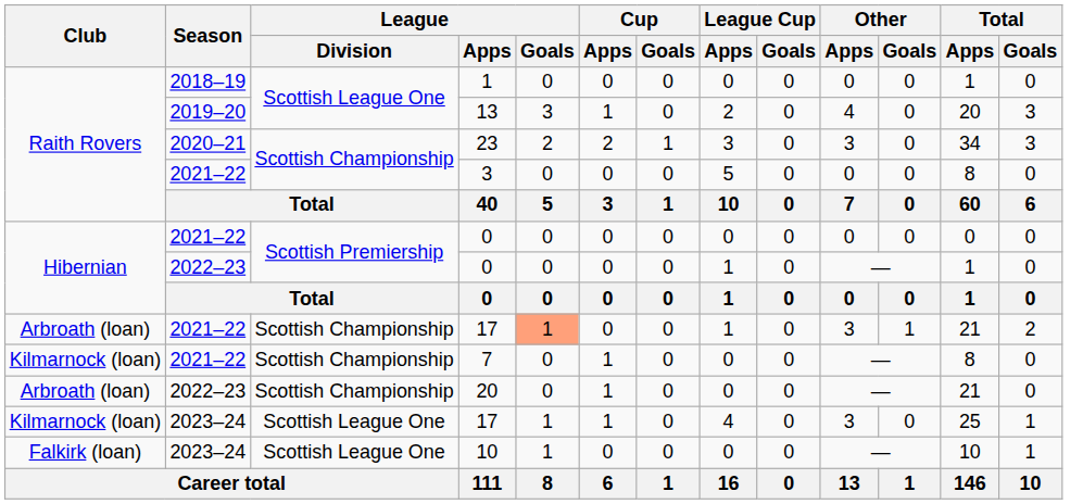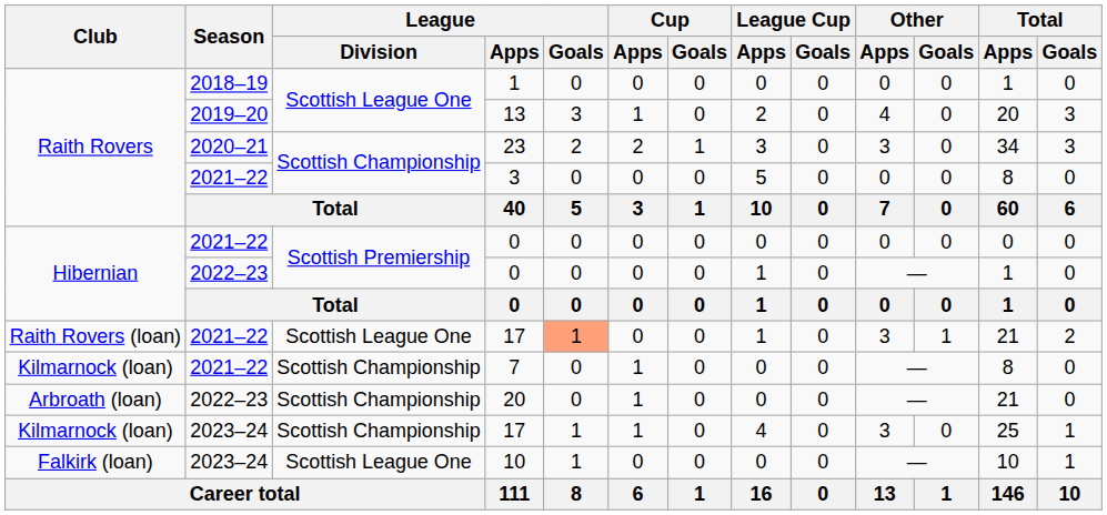2021–22 / 17 | Club: Arbroath (loan) -> Raith Rovers (loan)
2021–22 / 17 | League / Division: Scottish Championship -> Scottish League One
2023–24 / 17 | League / Division: Scottish League One -> Scottish Championship
